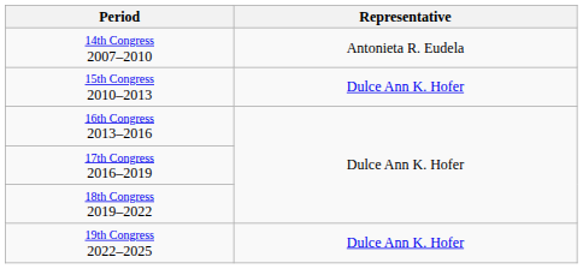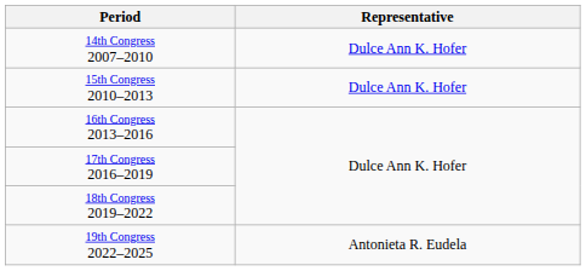14th Congress 2007–2010 | Representative: Antonieta R. Eudela -> Dulce Ann K. Hofer
19th Congress 2022–2025 | Representative: Dulce Ann K. Hofer -> Antonieta R. Eudela
